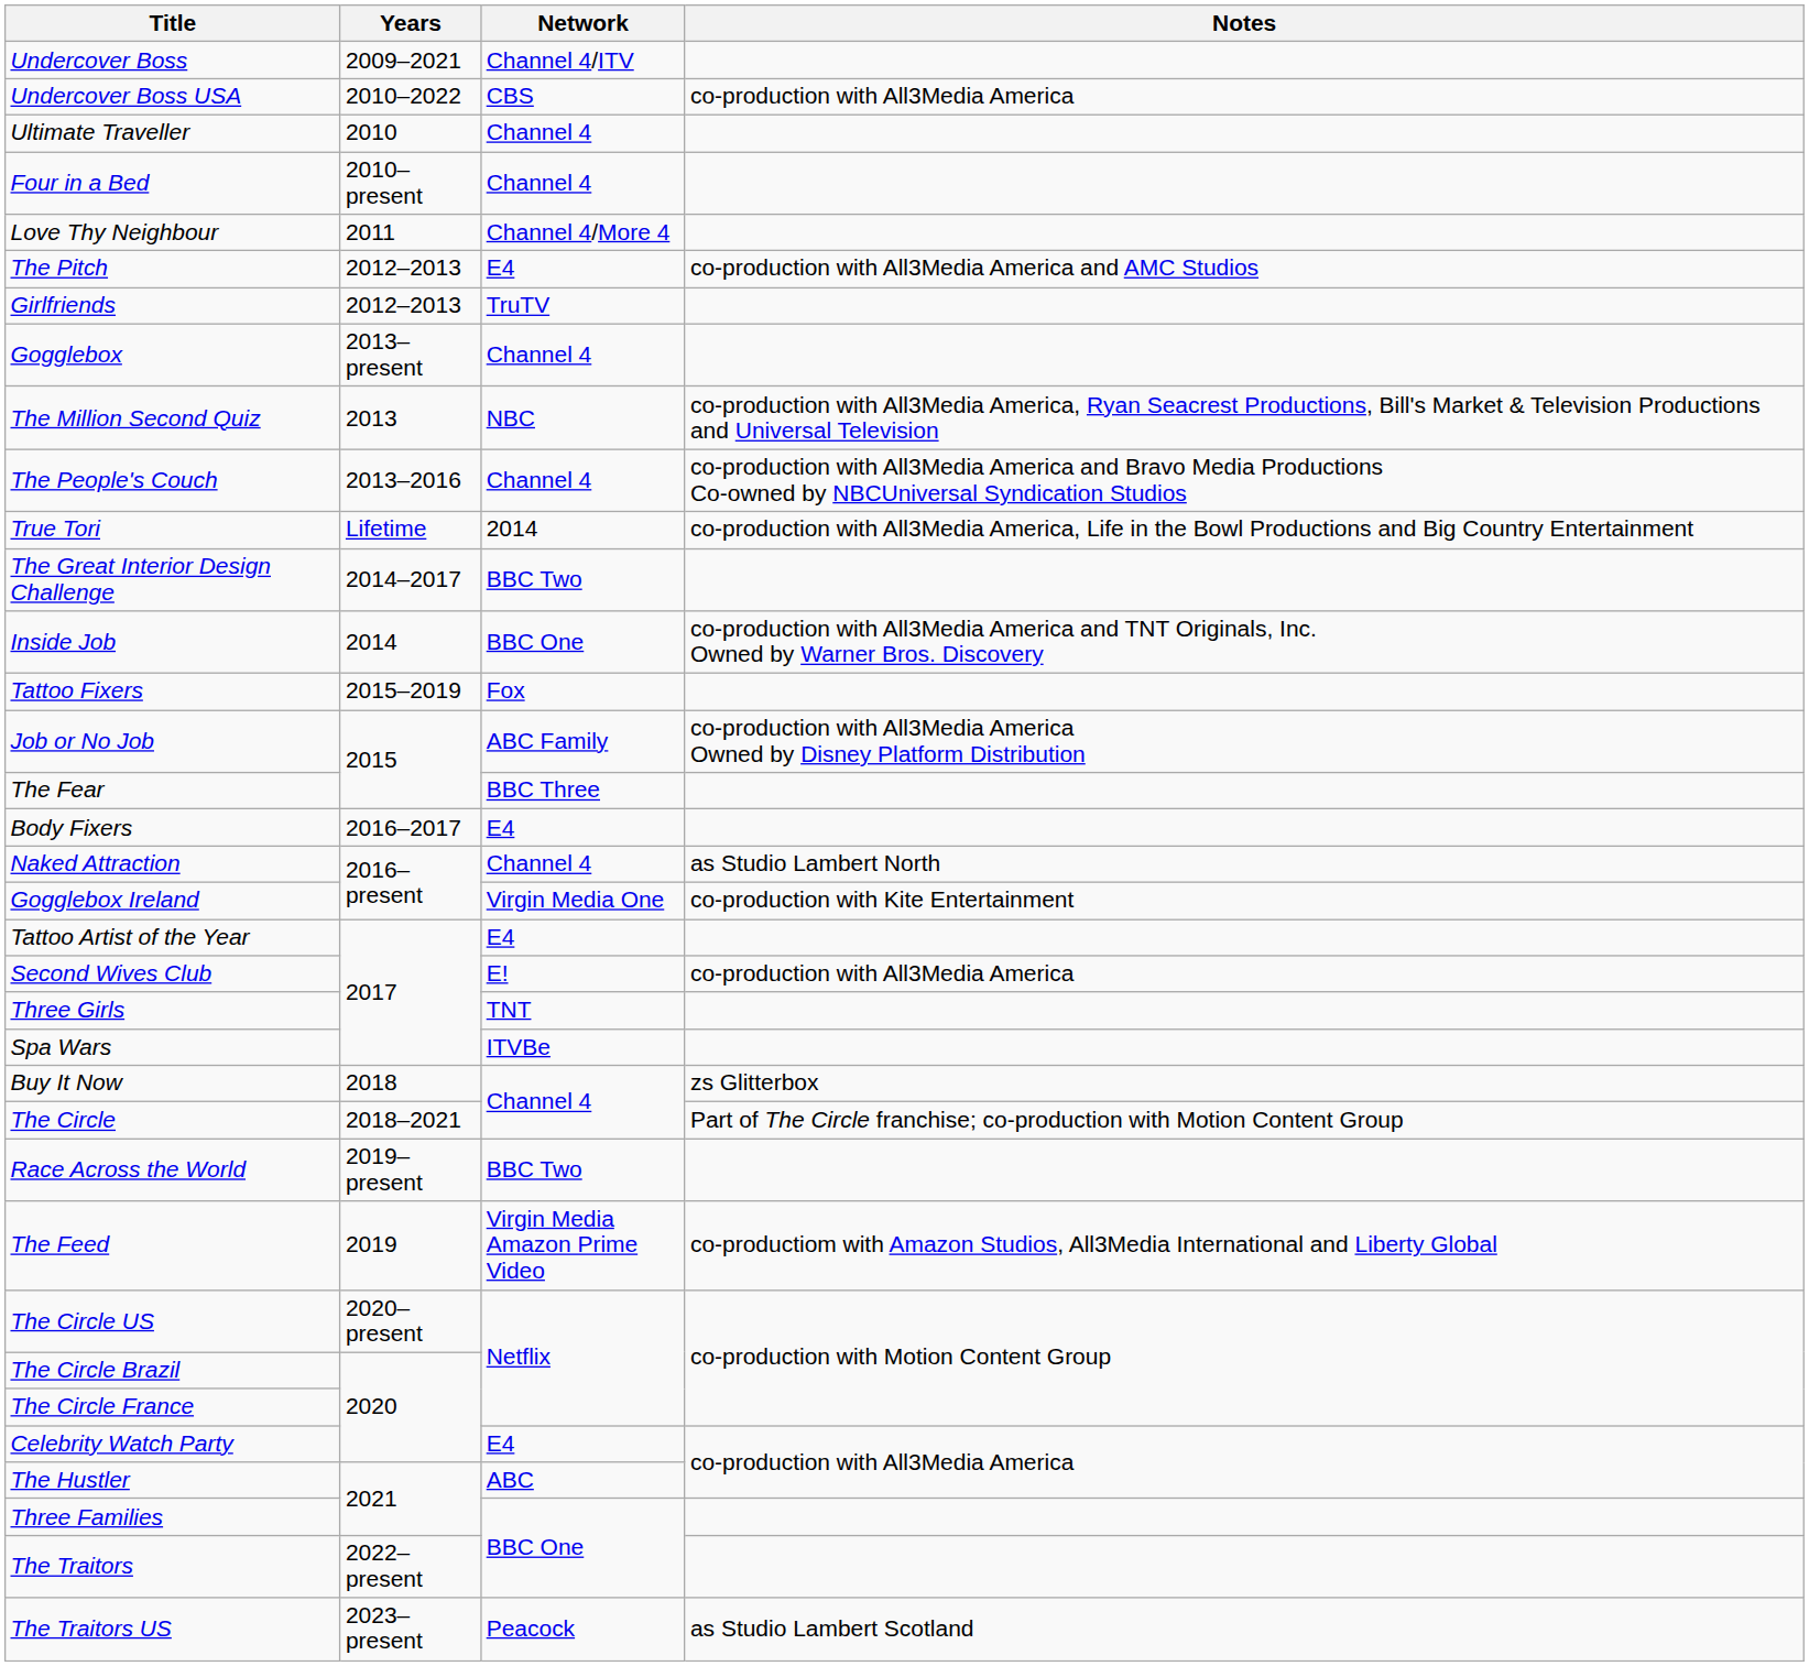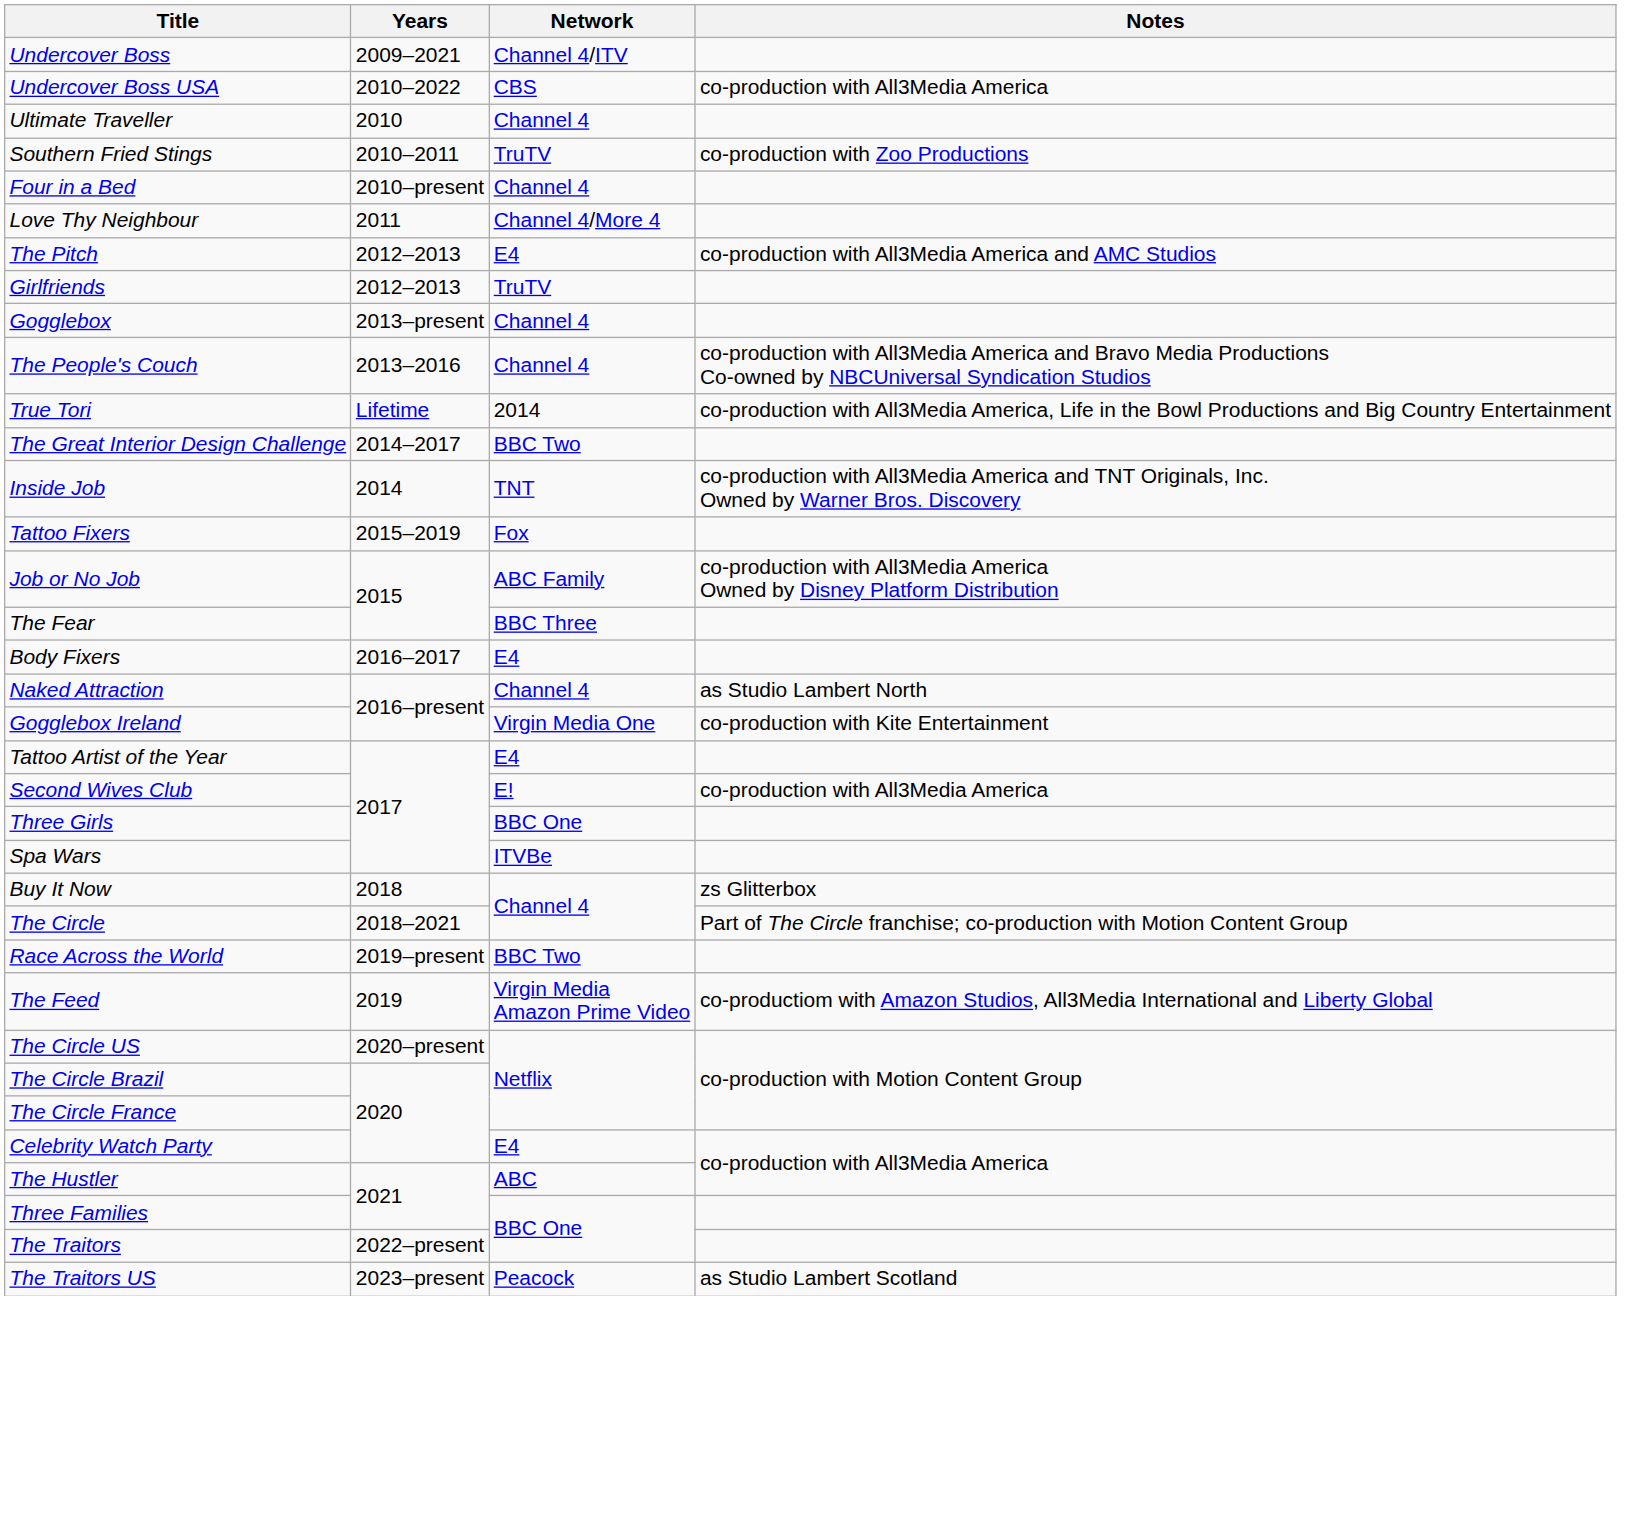+ row: Southern Fried Stings | 2010–2011 | TruTV | co-production with Zoo Productions
- row: The Million Second Quiz | 2013 | NBC | co-production with All3Media America, Ryan Seacrest Productions, Bill's Market & Television Productions and Universal Television
Inside Job | Network: BBC One -> TNT
Three Girls | Network: TNT -> BBC One
